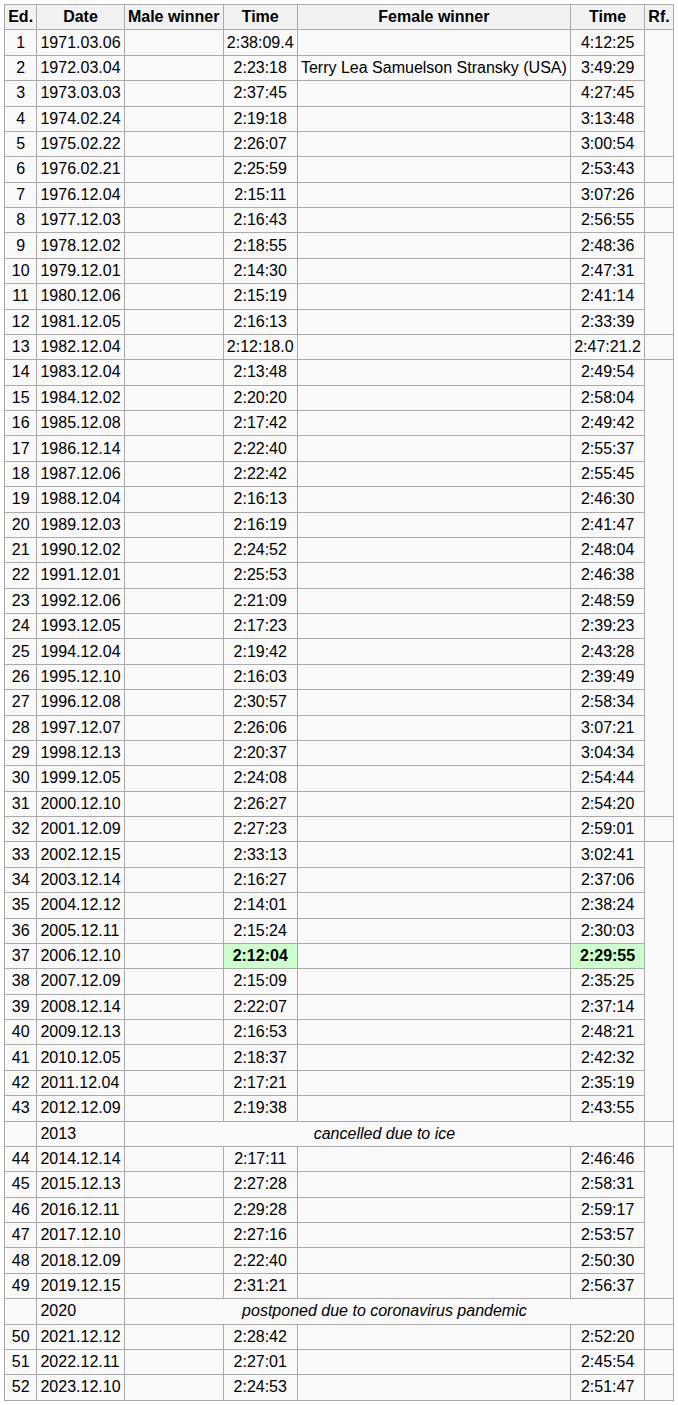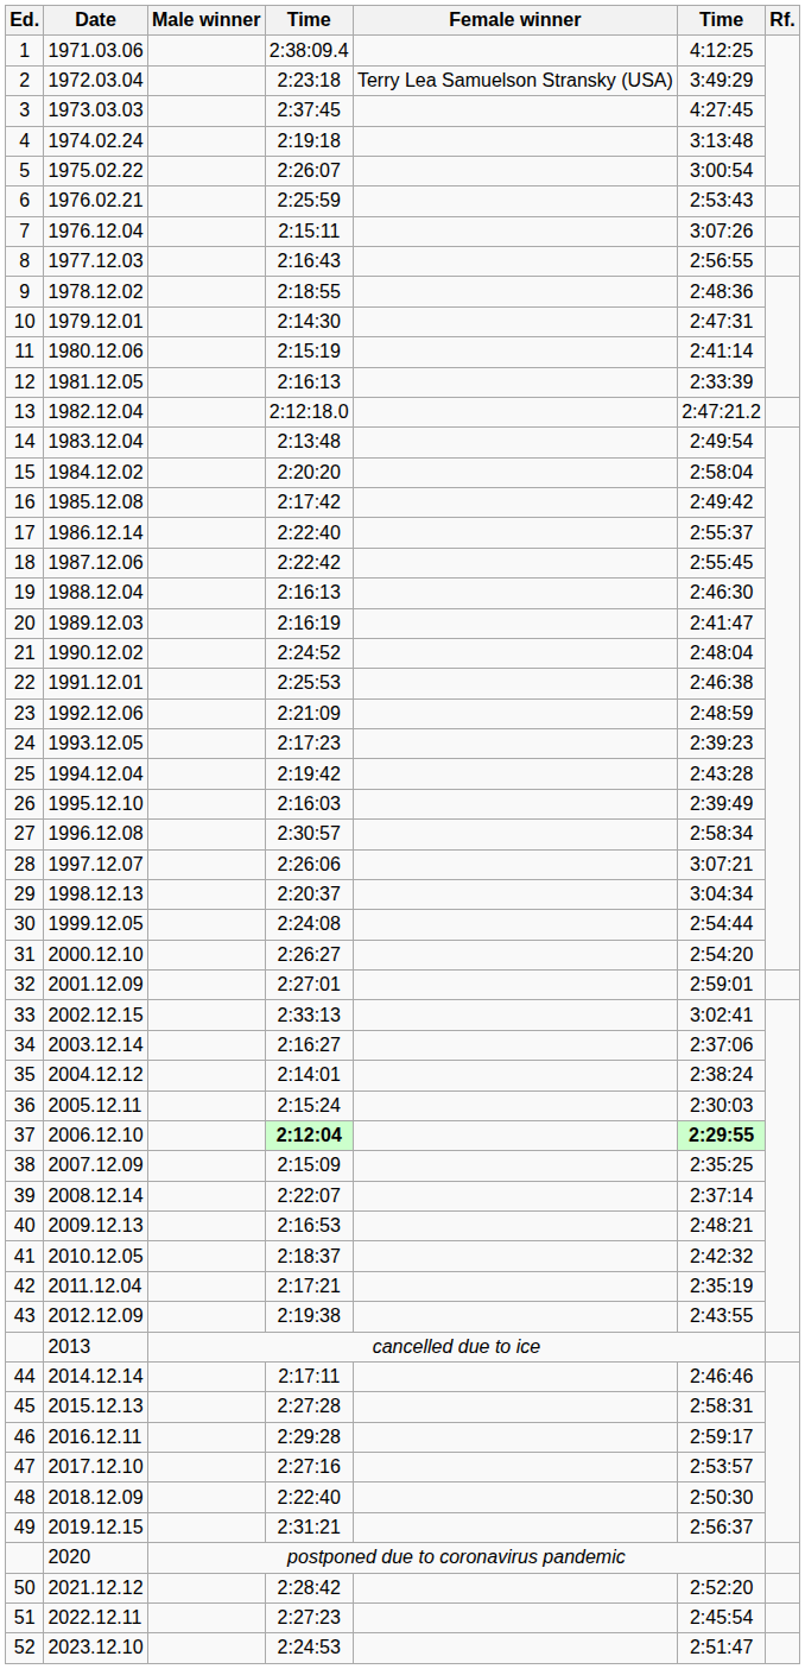2001.12.09 | column 4: 2:27:23 -> 2:27:01
2022.12.11 | column 4: 2:27:01 -> 2:27:23
